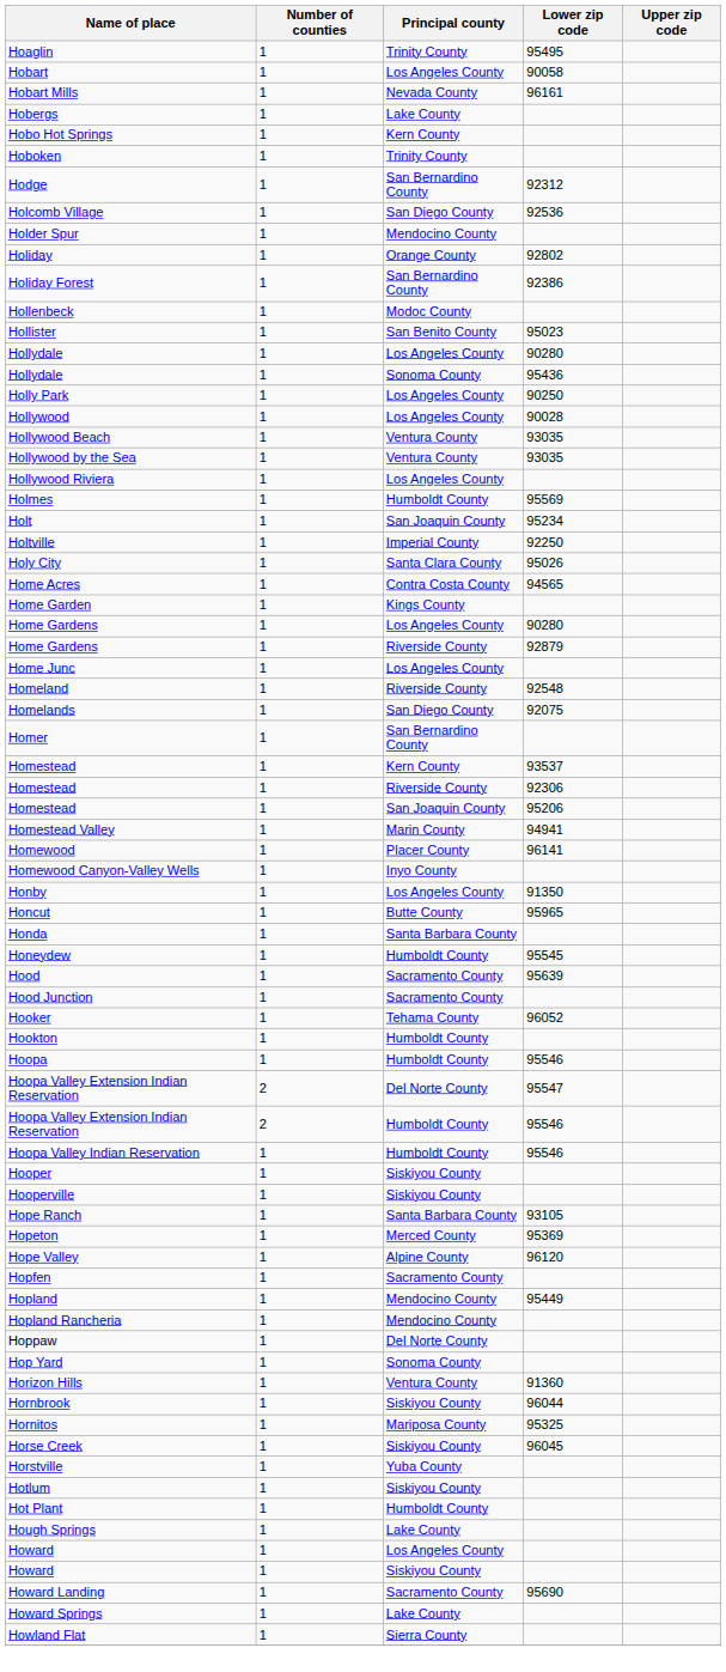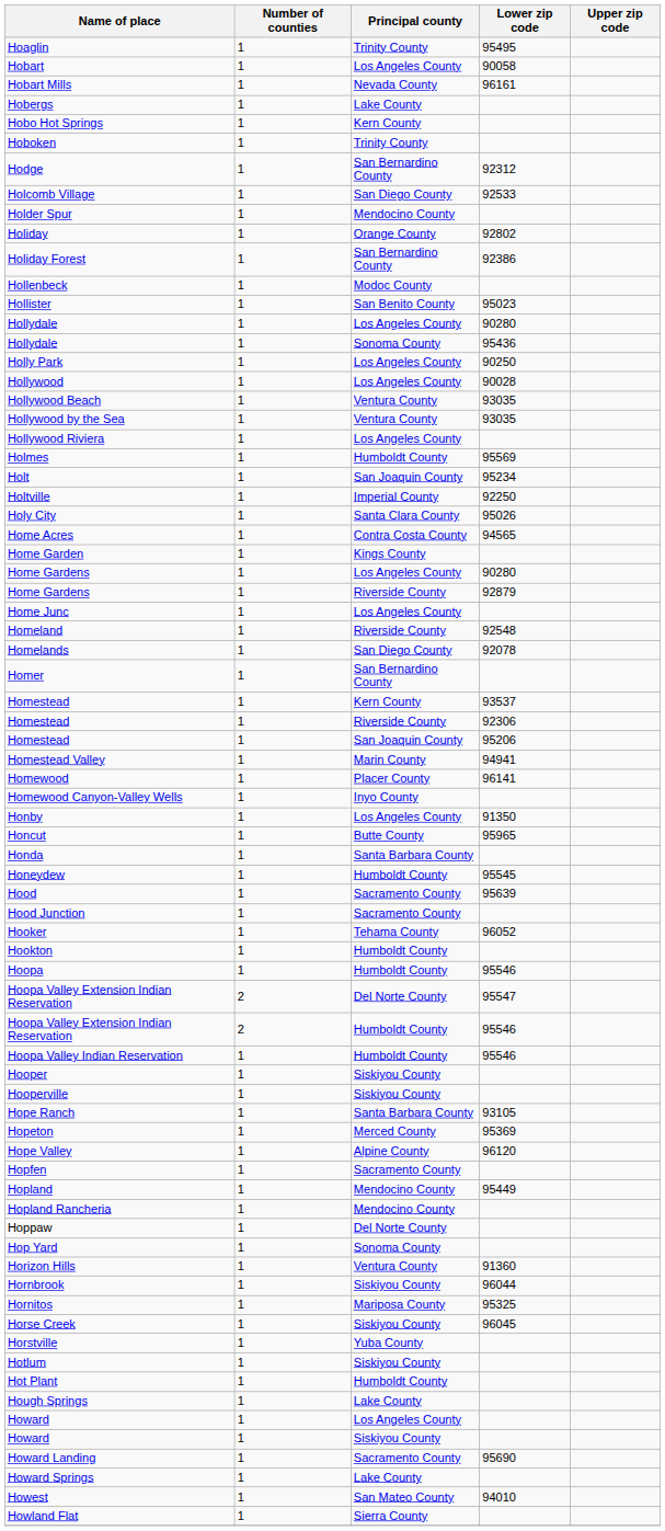Holcomb Village | Lower zip code: 92536 -> 92533
Homelands | Lower zip code: 92075 -> 92078
+ row: Howest | 1 | San Mateo County | 94010
